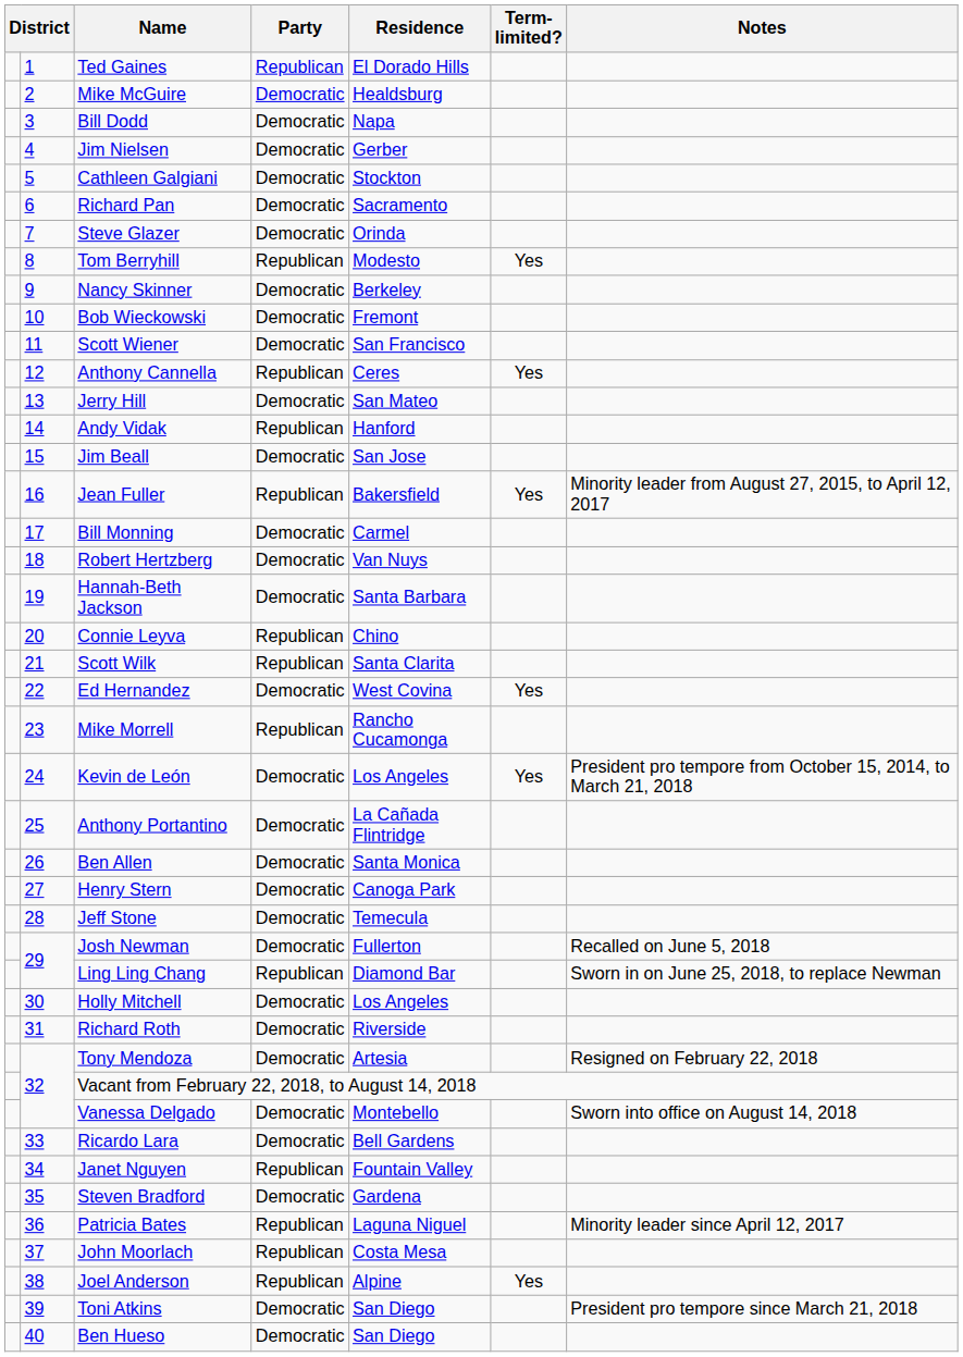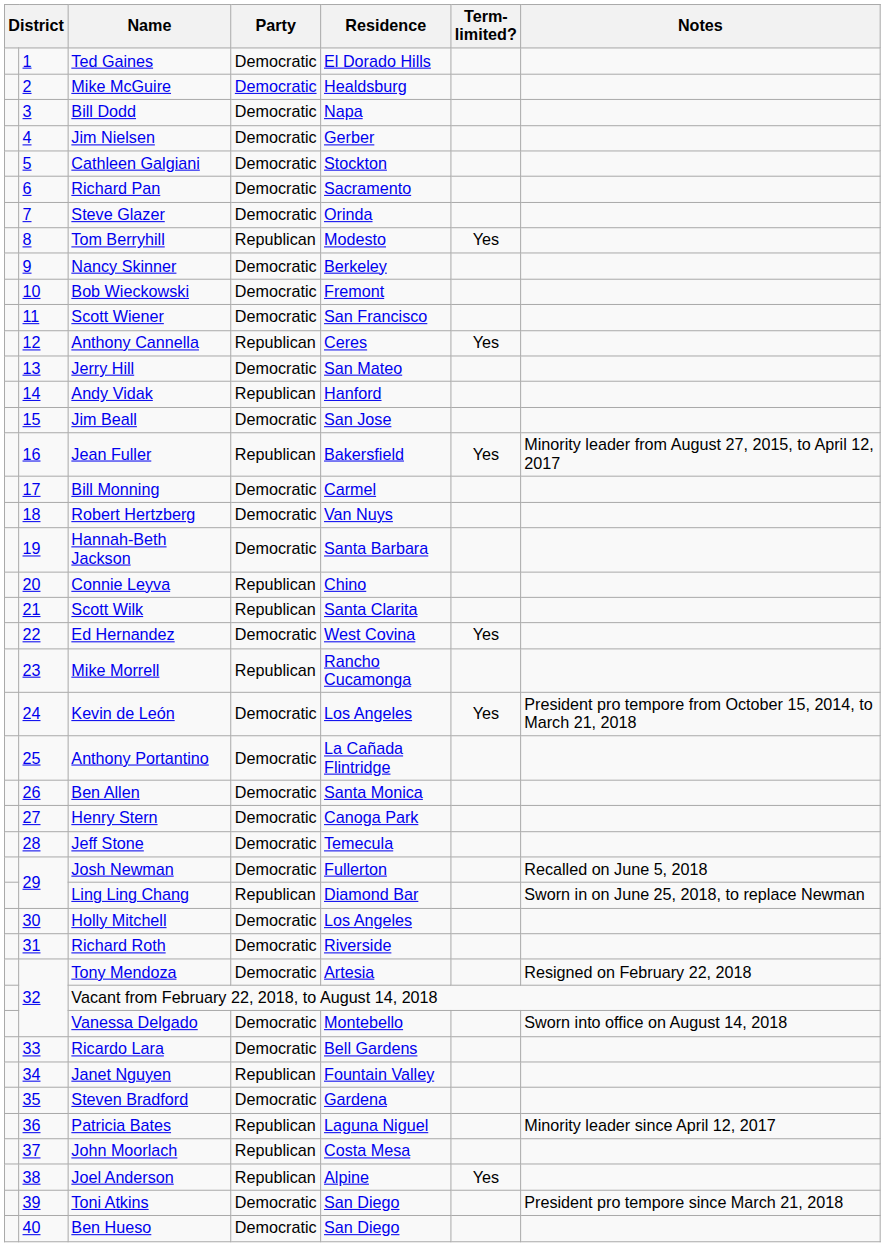Ted Gaines | Party: Republican -> Democratic
